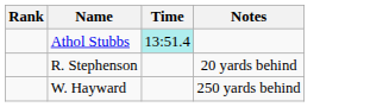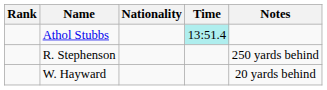+ column: Nationality
R. Stephenson | Notes: 20 yards behind -> 250 yards behind
W. Hayward | Notes: 250 yards behind -> 20 yards behind
